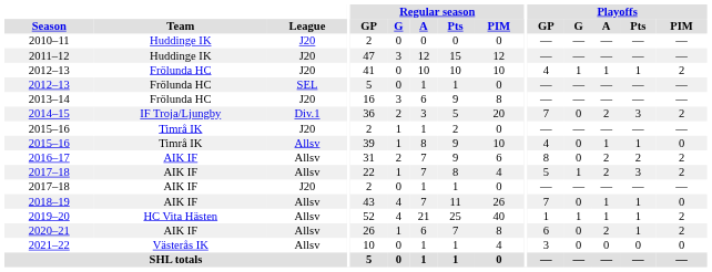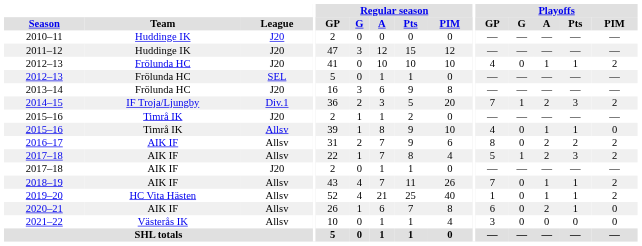2012–13 / J20 | Playoffs / G: 1 -> 0
2014–15 | Playoffs / G: 0 -> 1
2018–19 | Playoffs / PIM: 0 -> 2
2019–20 | Playoffs / G: 1 -> 0
2020–21 | Playoffs / PIM: 2 -> 0
